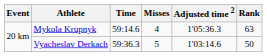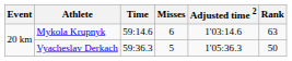Mykola Krupnyk | Misses: 4 -> 6
Mykola Krupnyk | Adjusted time 2: 1'05:36.3 -> 1'03:14.6
Vyacheslav Derkach | Adjusted time 2: 1'03:14.6 -> 1'05:36.3
